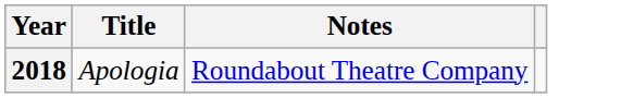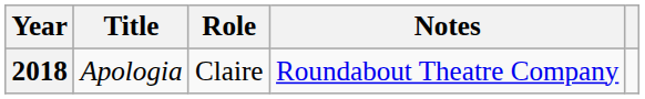+ column: Role | Claire
